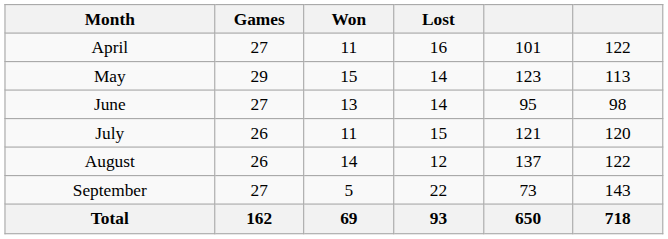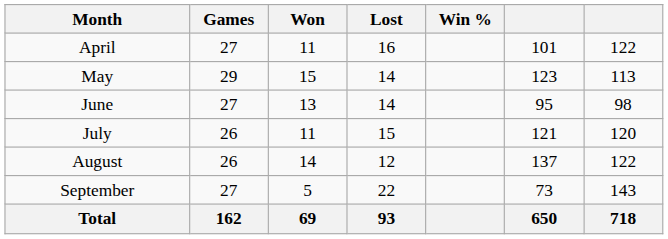+ column: Win %
